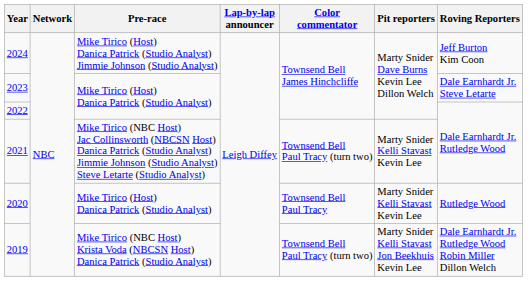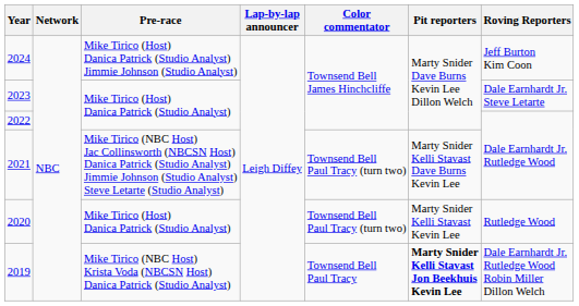2021 | Pit reporters: Marty Snider Kelli Stavast Kevin Lee -> Marty Snider Kelli Stavast Dave Burns Kevin Lee
2020 | Color commentator: Townsend Bell Paul Tracy -> Townsend Bell Paul Tracy (turn two)
2019 | Color commentator: Townsend Bell Paul Tracy (turn two) -> Townsend Bell Paul Tracy
2019 | Pit reporters: normal -> bold
